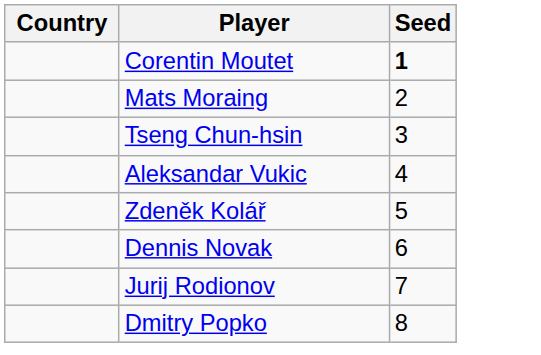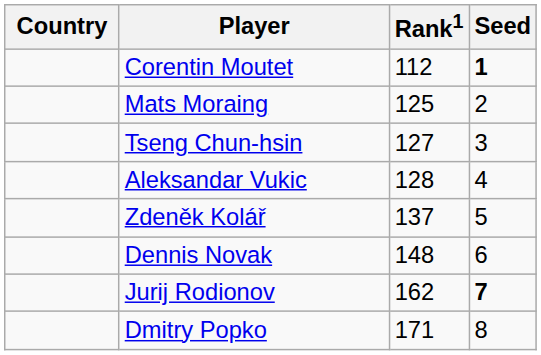+ column: Rank1 | 112 | 125 | 127 | 128 | 137 | 148 | 162 | 171
Jurij Rodionov | Seed: normal -> bold
